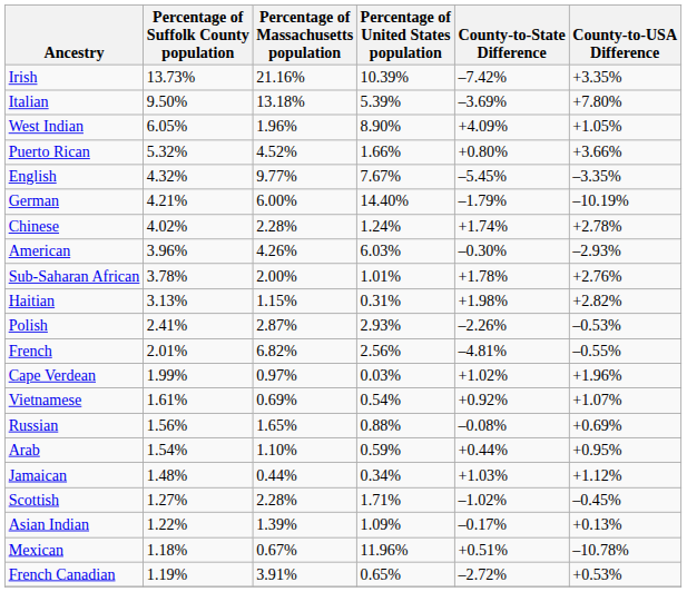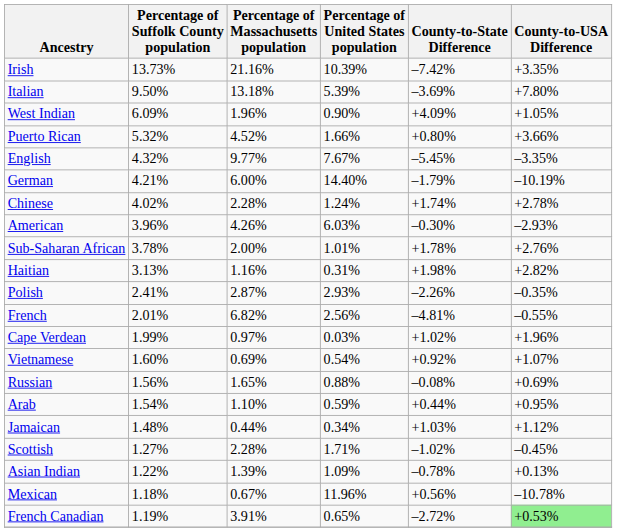West Indian | Percentage of Suffolk County population: 6.05% -> 6.09%
West Indian | Percentage of United States population: 8.90% -> 0.90%
Haitian | Percentage of Massachusetts population: 1.15% -> 1.16%
Polish | County-to-USA Difference: –0.53% -> –0.35%
Vietnamese | Percentage of Suffolk County population: 1.61% -> 1.60%
Asian Indian | County-to-State Difference: –0.17% -> –0.78%
Mexican | County-to-State Difference: +0.51% -> +0.56%
French Canadian | County-to-USA Difference: no background -> lightgreen background
